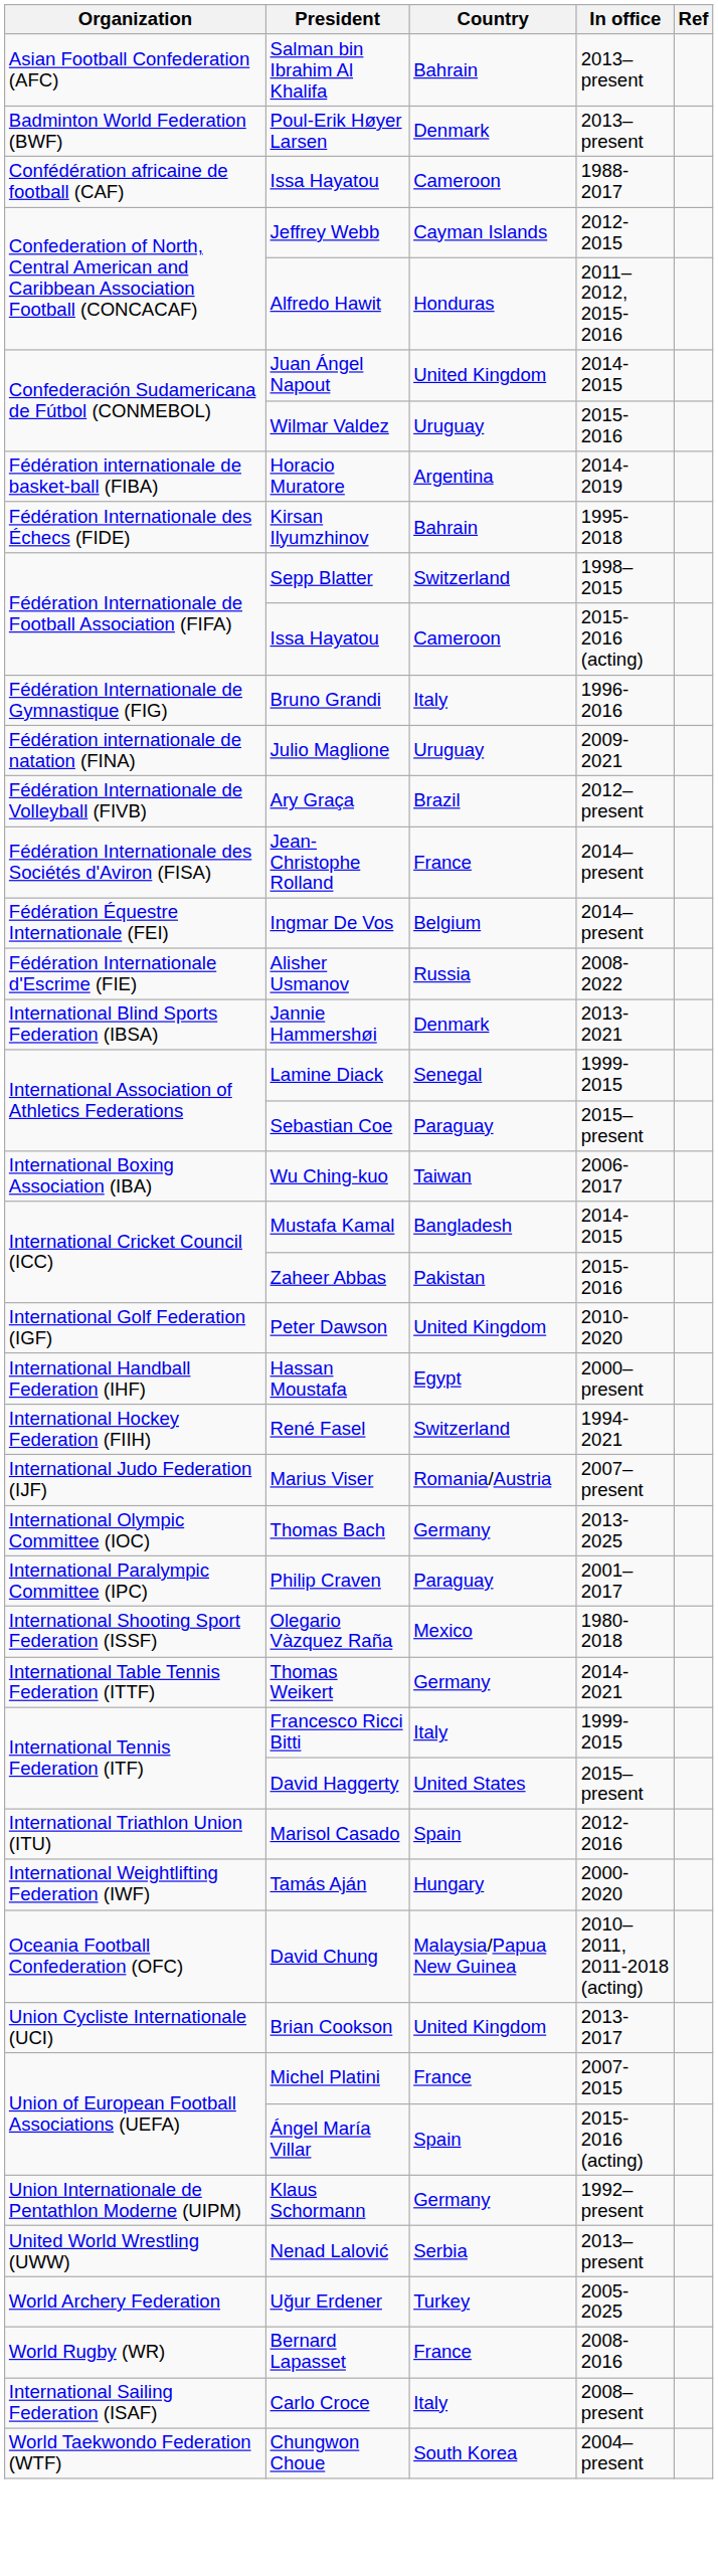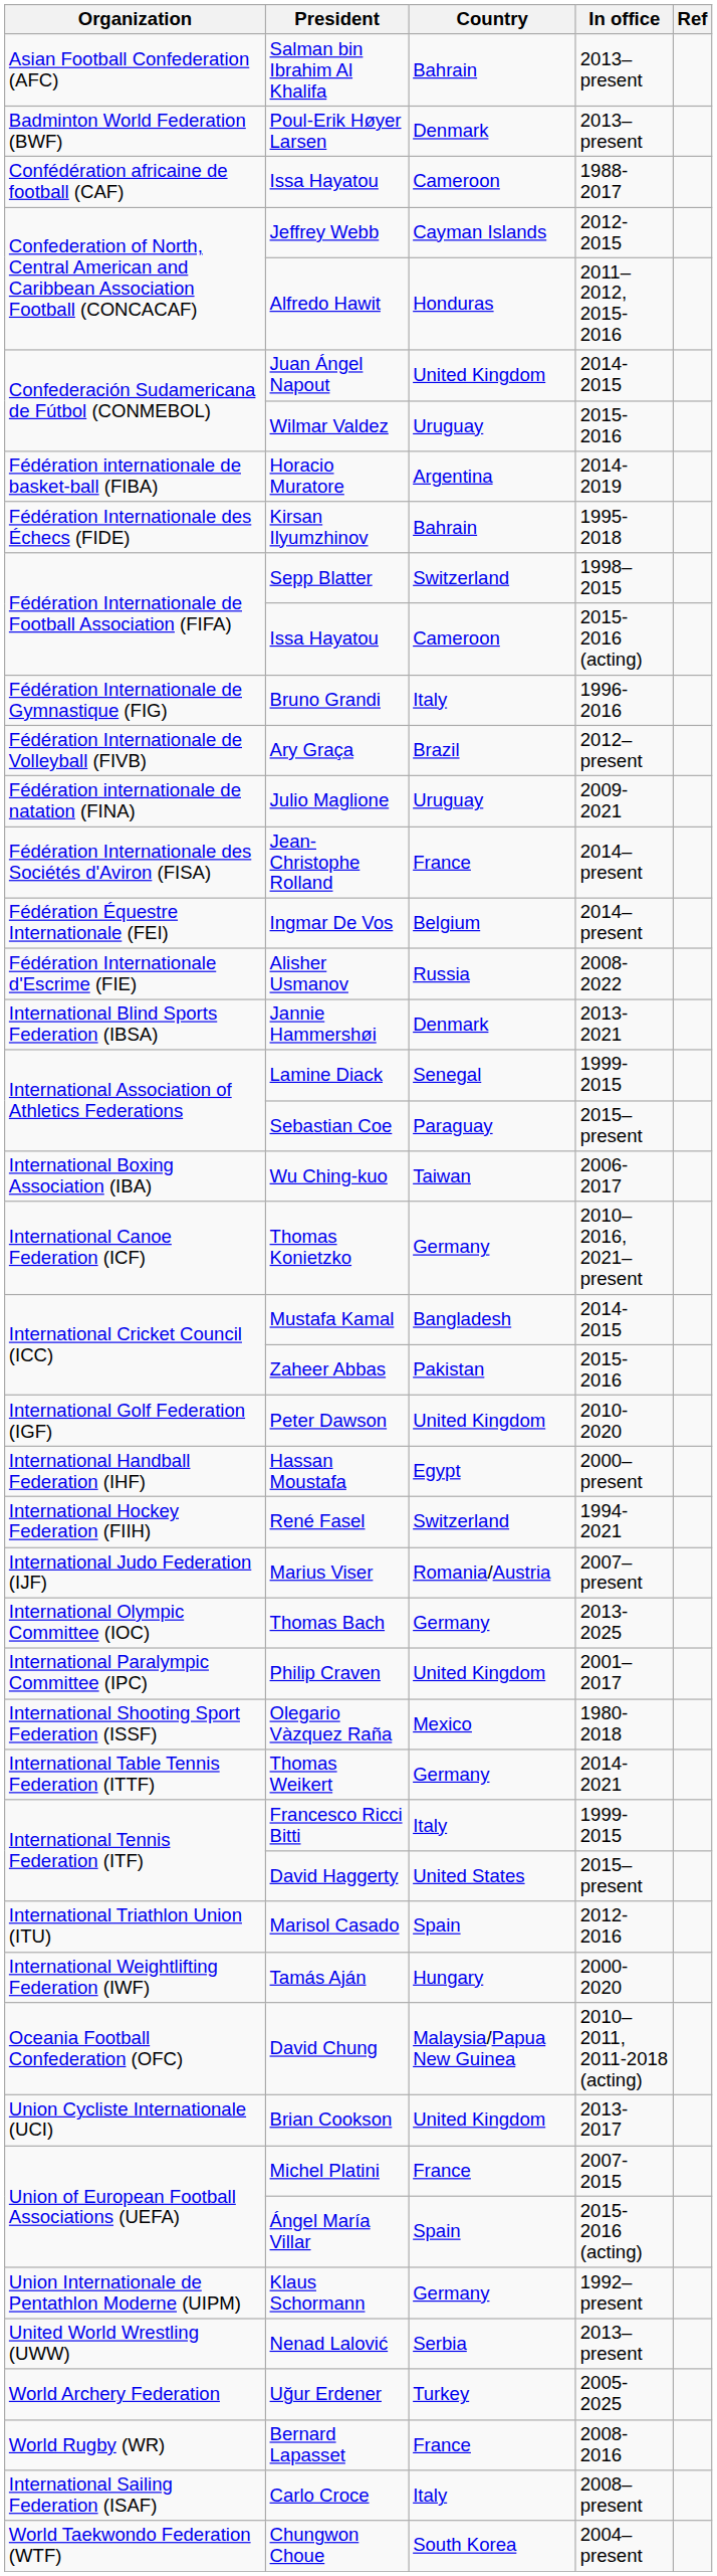rows swapped: Julio Maglione <-> Ary Graça
+ row: International Canoe Federation (ICF) | Thomas Konietzko | Germany | 2010–2016, 2021–present
Philip Craven | Country: Paraguay -> United Kingdom
